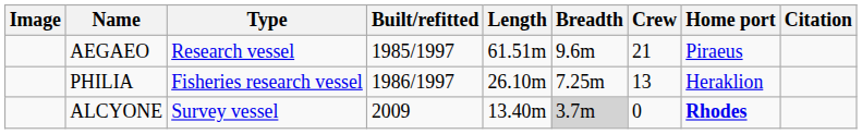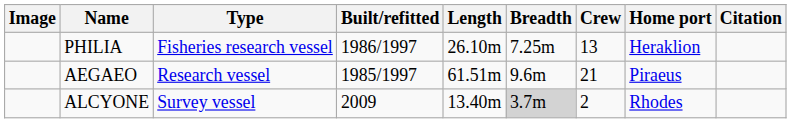rows swapped: AEGAEO <-> PHILIA
ALCYONE | Crew: 0 -> 2
ALCYONE | Home port: bold -> normal
